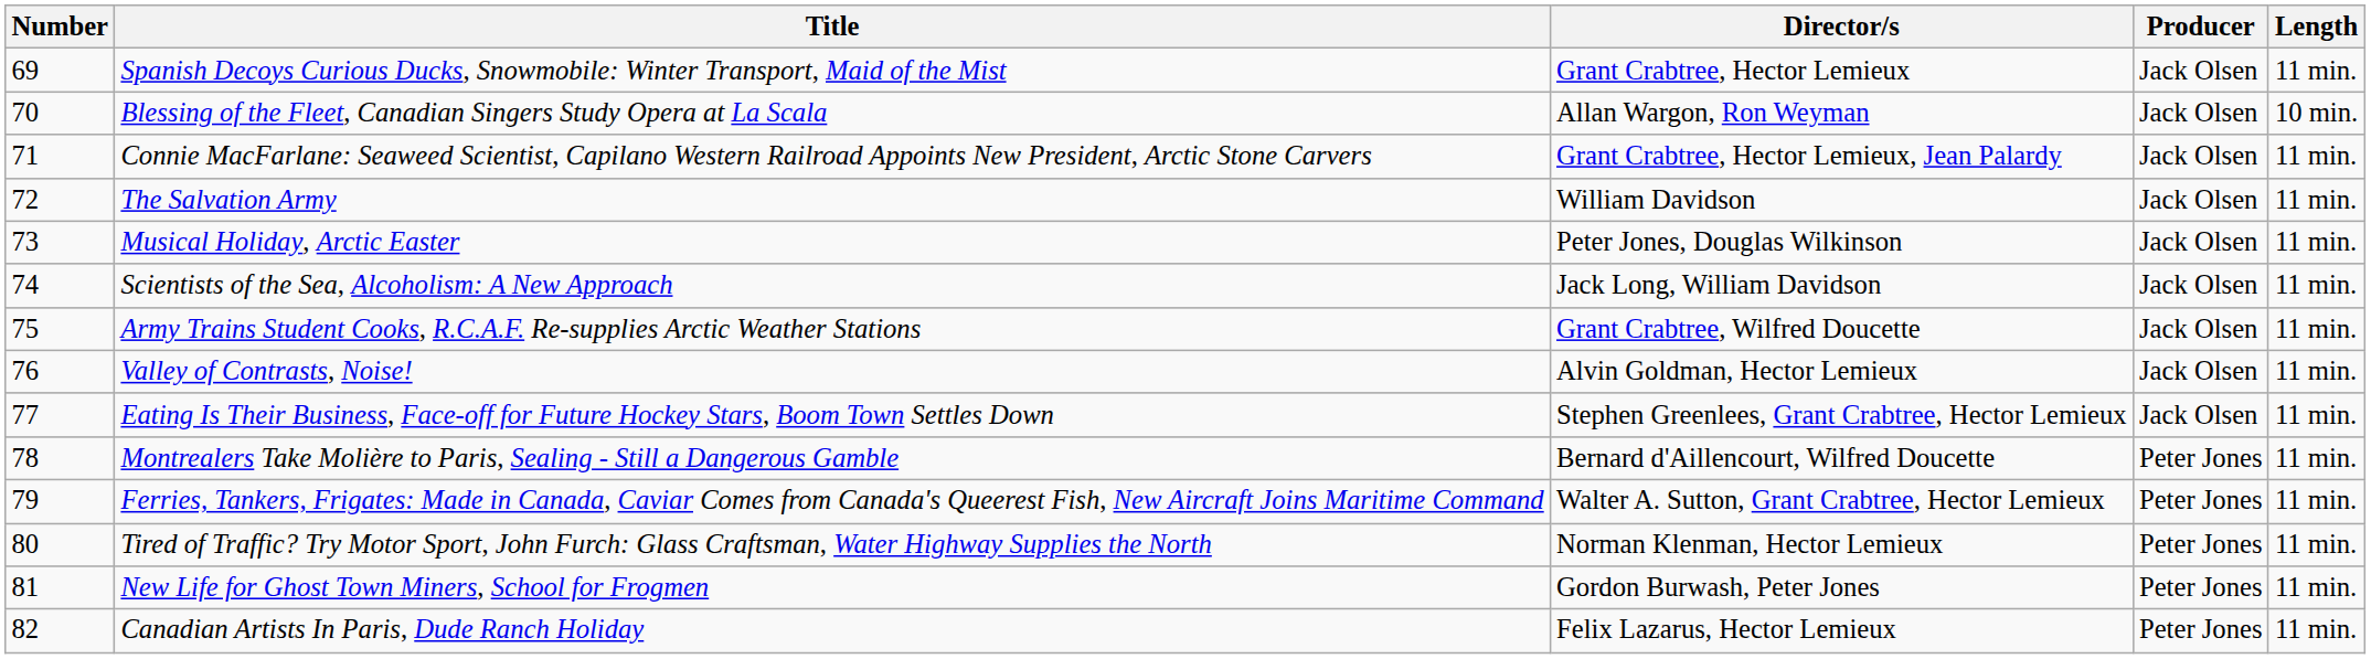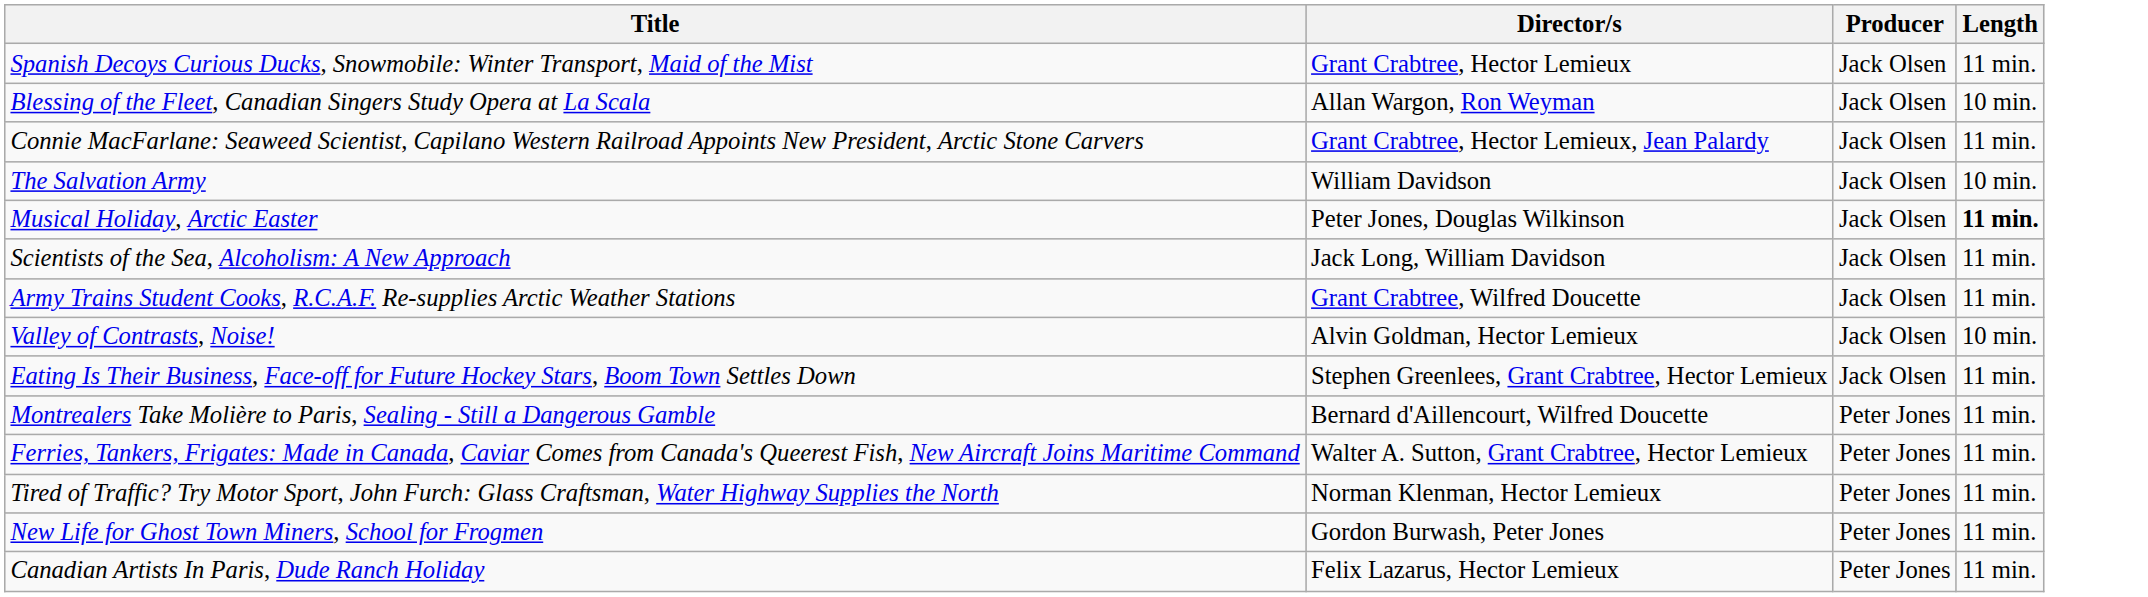- column: Number | 69 | 70 | 71 | 72 | 73 | 74 | 75 | 76 | 77 | 78 | 79 | 80 | 81 | 82
The Salvation Army | Length: 11 min. -> 10 min.
Musical Holiday, Arctic Easter | Length: normal -> bold
Valley of Contrasts, Noise! | Length: 11 min. -> 10 min.
